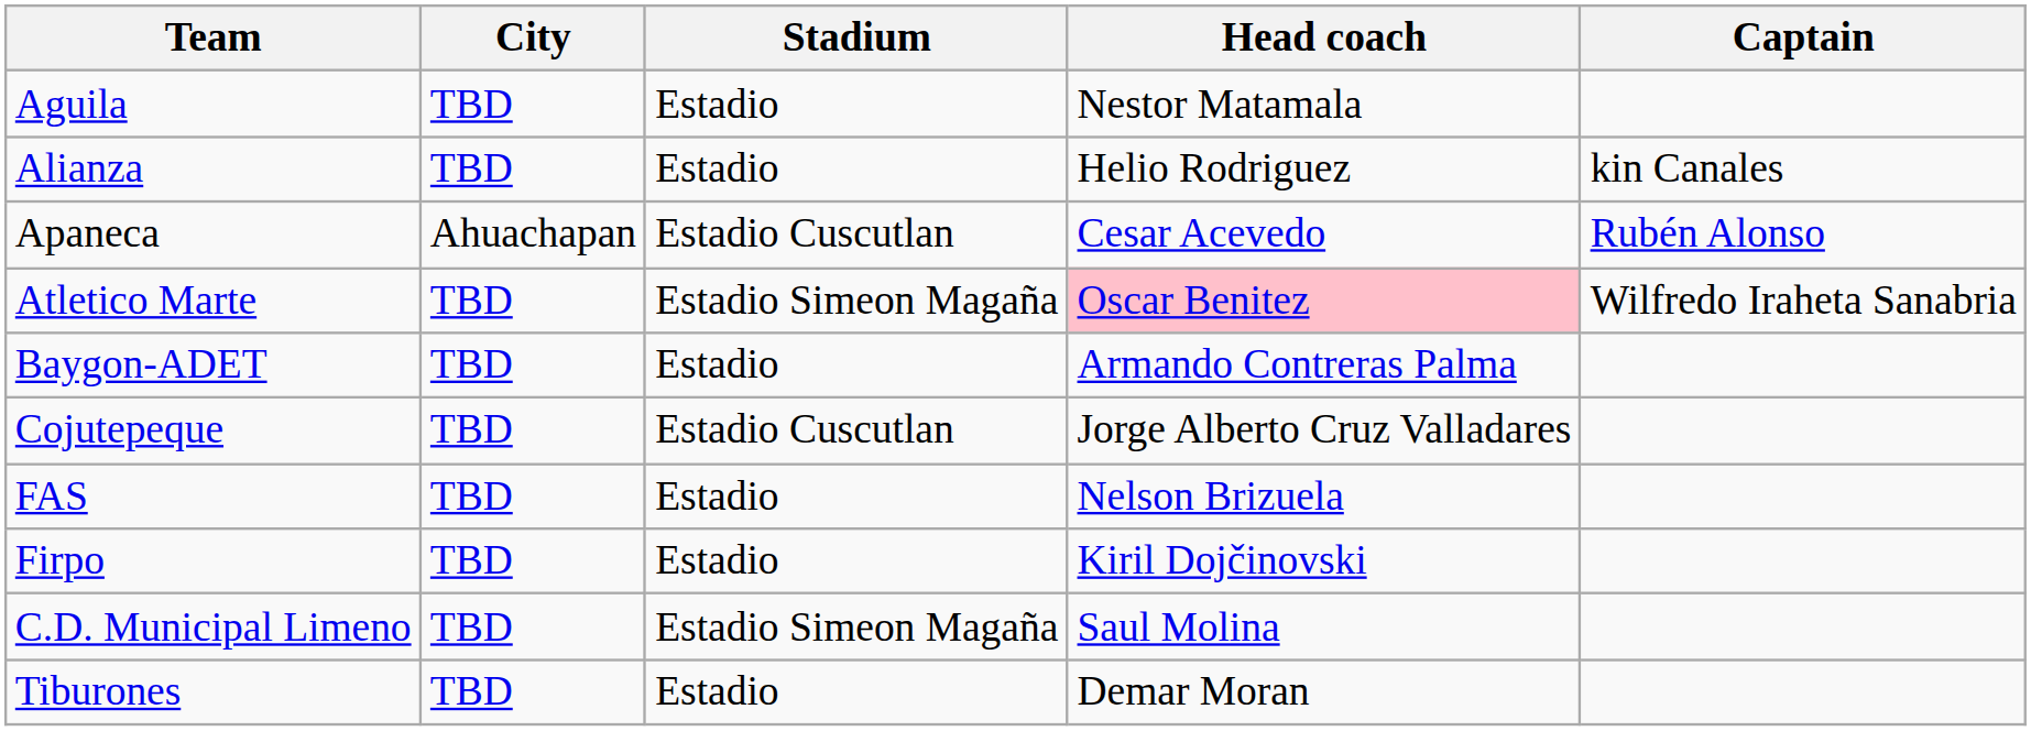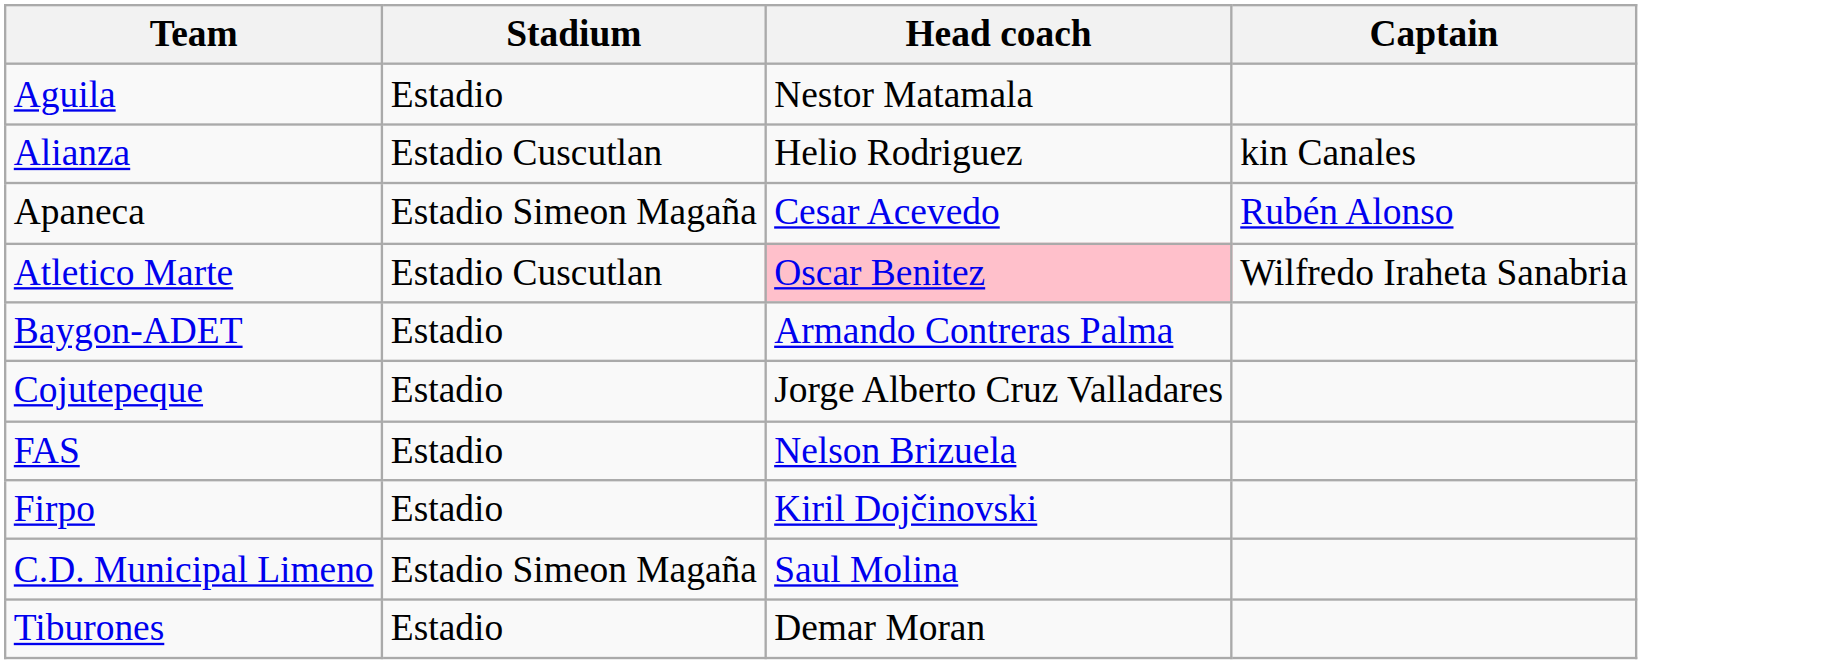- column: City | TBD | TBD | Ahuachapan | TBD | TBD | TBD | TBD | TBD | TBD | TBD
Alianza | Stadium: Estadio -> Estadio Cuscutlan
Apaneca | Stadium: Estadio Cuscutlan -> Estadio Simeon Magaña
Atletico Marte | Stadium: Estadio Simeon Magaña -> Estadio Cuscutlan
Cojutepeque | Stadium: Estadio Cuscutlan -> Estadio
